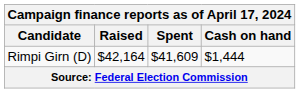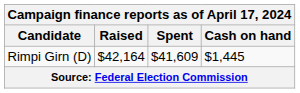Rimpi Girn (D) | Cash on hand: $1,444 -> $1,445
